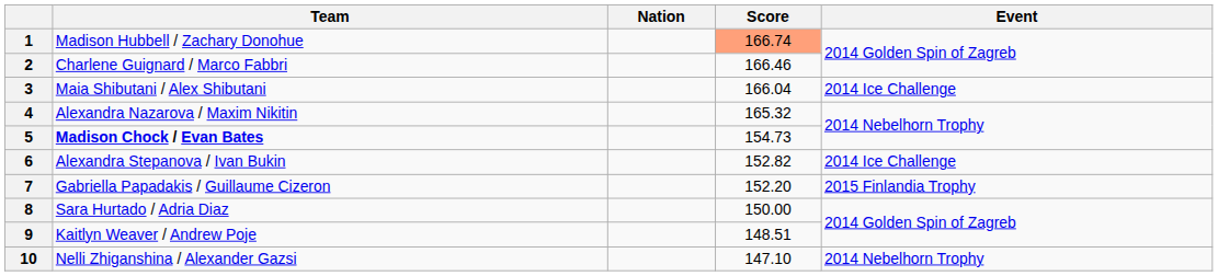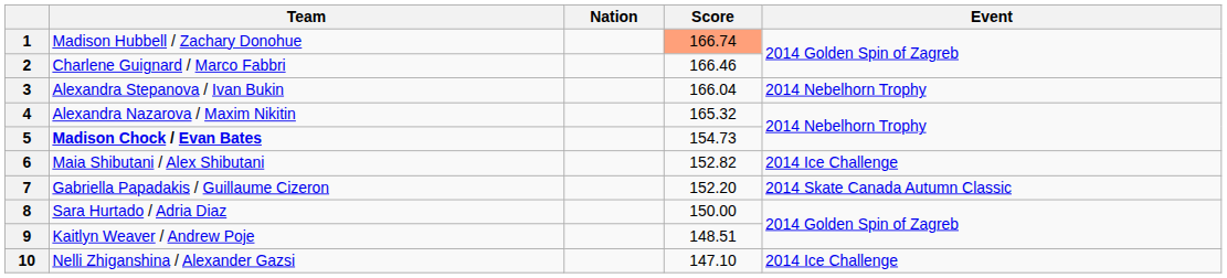3 | Team: Maia Shibutani / Alex Shibutani -> Alexandra Stepanova / Ivan Bukin
3 | Event: 2014 Ice Challenge -> 2014 Nebelhorn Trophy
6 | Team: Alexandra Stepanova / Ivan Bukin -> Maia Shibutani / Alex Shibutani
7 | Event: 2015 Finlandia Trophy -> 2014 Skate Canada Autumn Classic
10 | Event: 2014 Nebelhorn Trophy -> 2014 Ice Challenge
